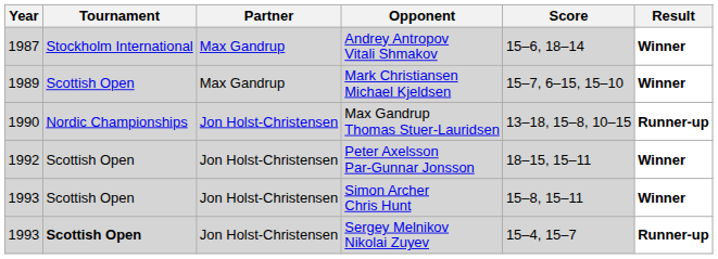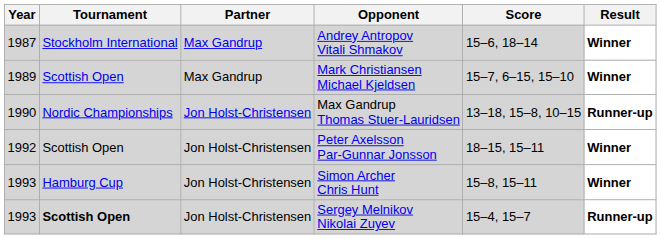Simon Archer Chris Hunt | Tournament: Scottish Open -> Hamburg Cup
